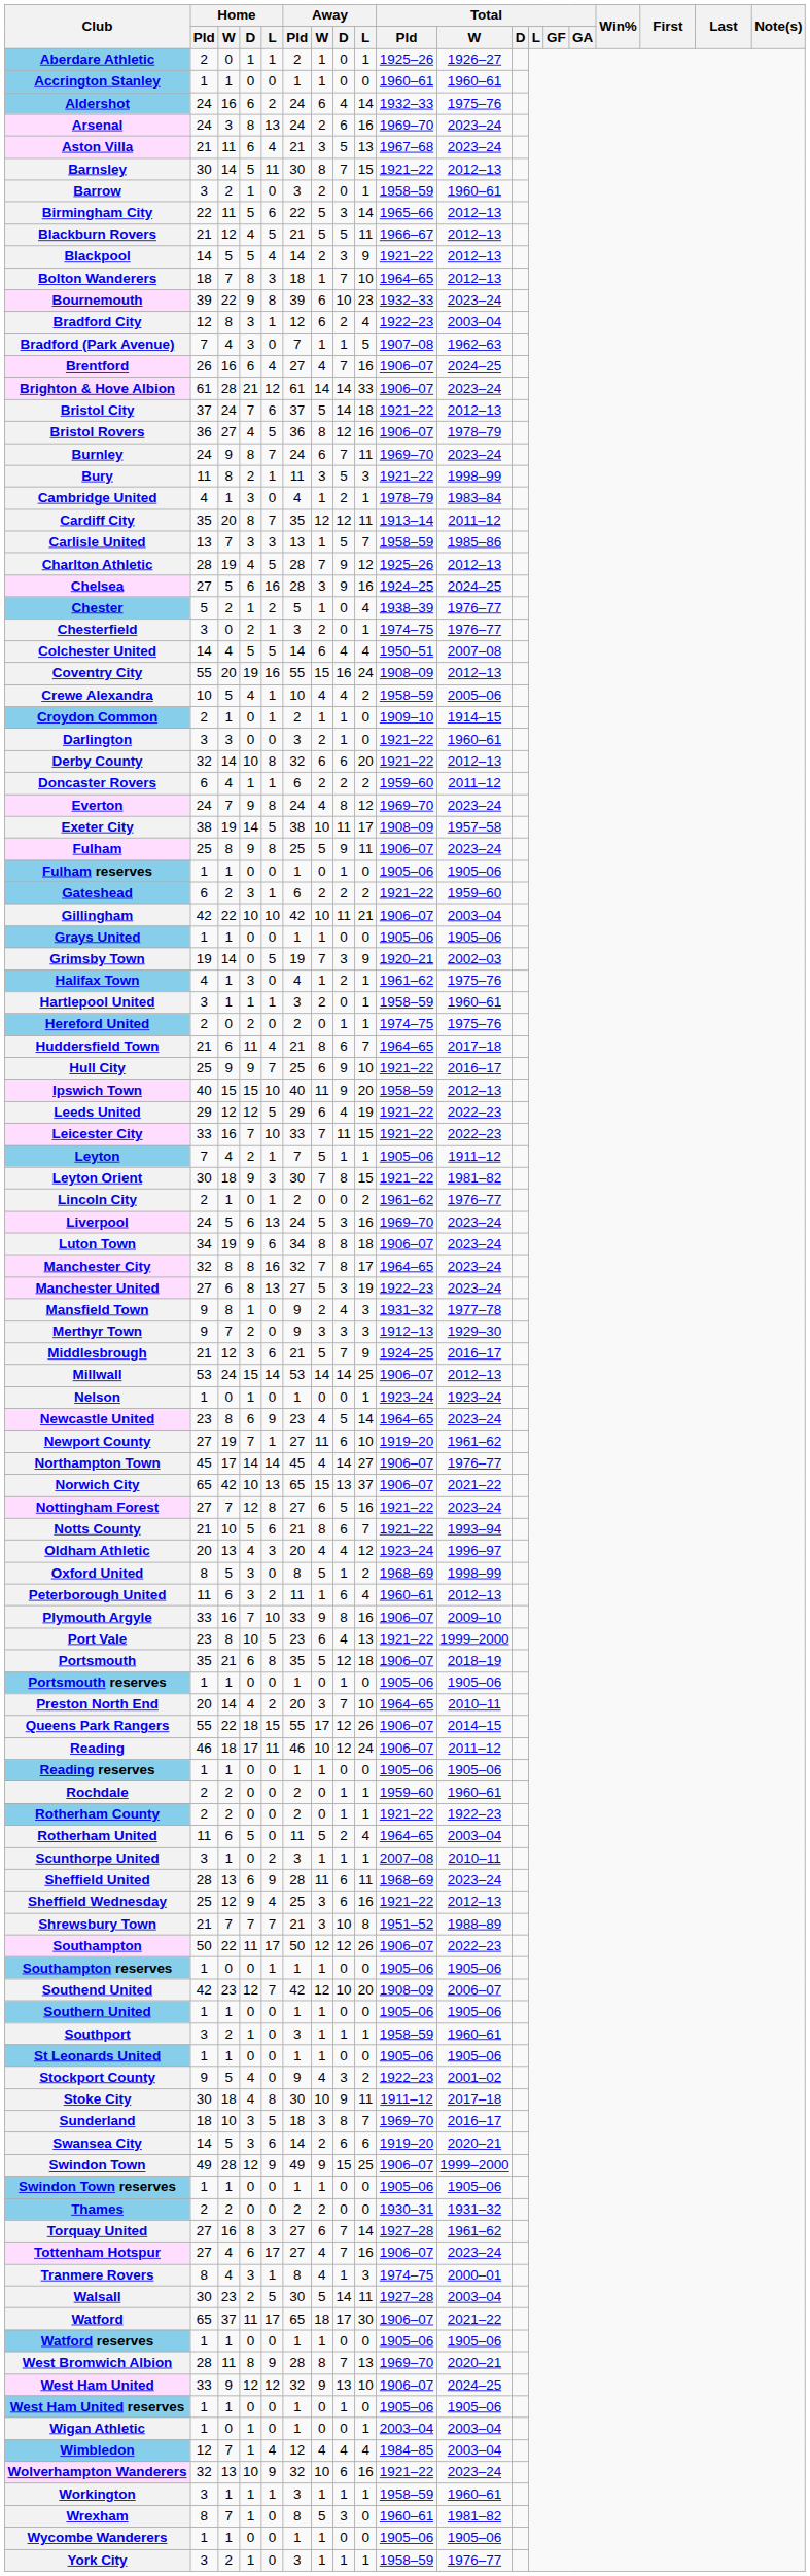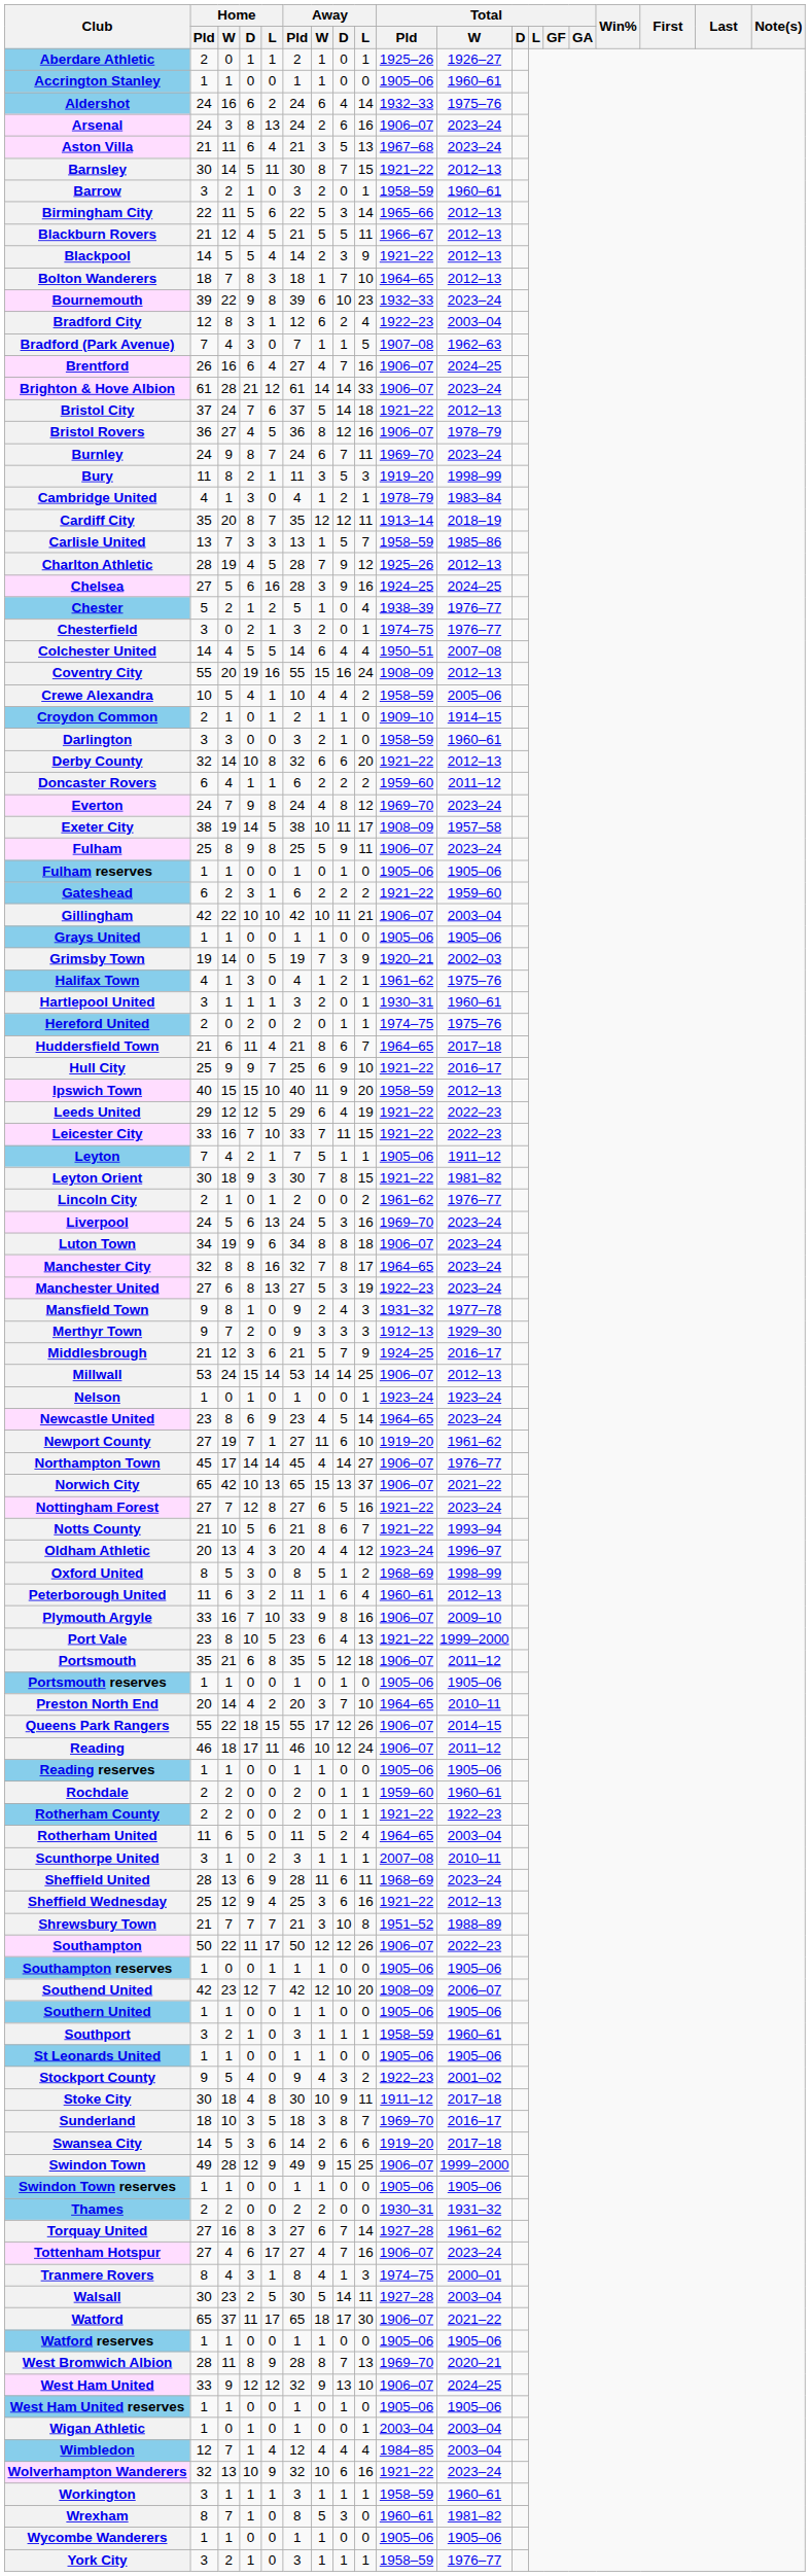Accrington Stanley | Total / Pld: 1960–61 -> 1905–06
Arsenal | Total / Pld: 1969–70 -> 1906–07
Bury | Total / Pld: 1921–22 -> 1919–20
Cardiff City | Total / W: 2011–12 -> 2018–19
Darlington | Total / Pld: 1921–22 -> 1958–59
Hartlepool United | Total / Pld: 1958–59 -> 1930–31
Portsmouth | Total / W: 2018–19 -> 2011–12
Swansea City | Total / W: 2020–21 -> 2017–18
